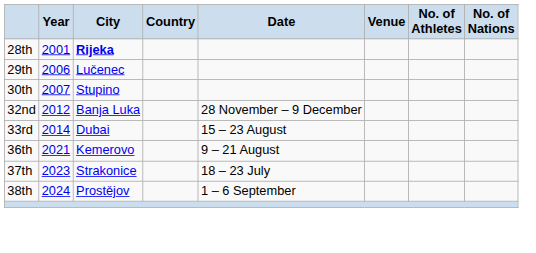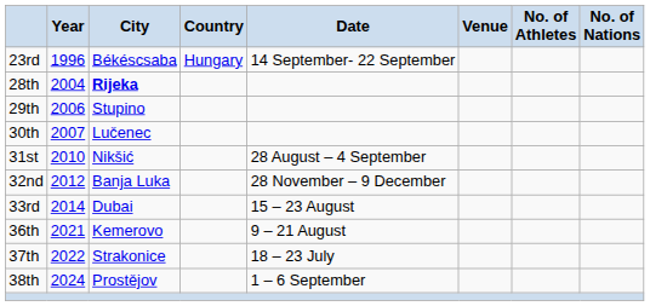+ row: 23rd | 1996 | Békéscsaba | Hungary | 14 September- 22 September
28th | Year: 2001 -> 2004
29th | City: Lučenec -> Stupino
30th | City: Stupino -> Lučenec
+ row: 31st | 2010 | Nikšić | 28 August – 4 September
37th | Year: 2023 -> 2022
